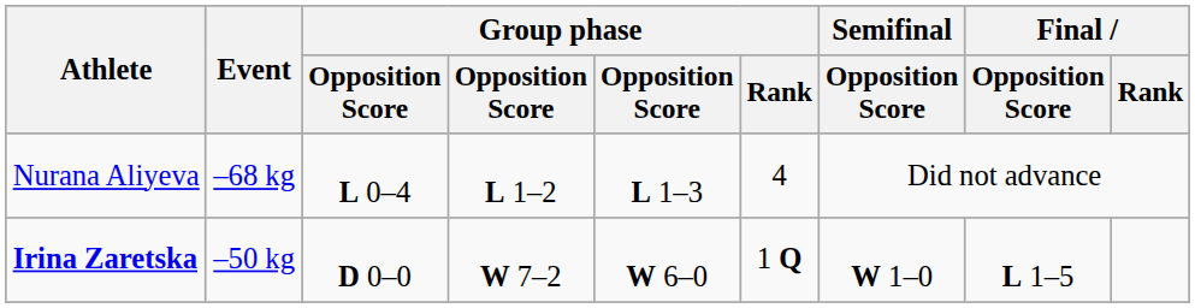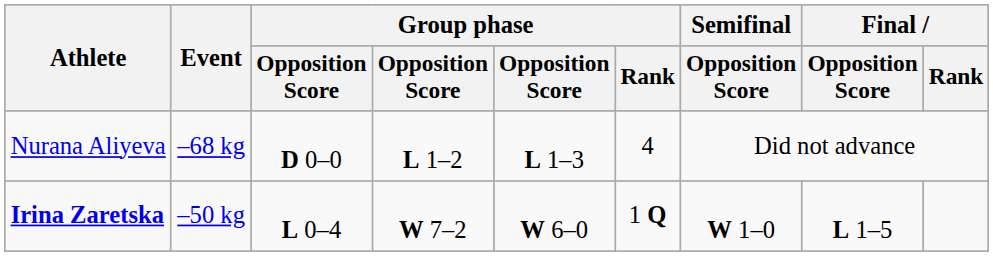Nurana Aliyeva | column 3: L 0–4 -> D 0–0
Irina Zaretska | column 3: D 0–0 -> L 0–4
